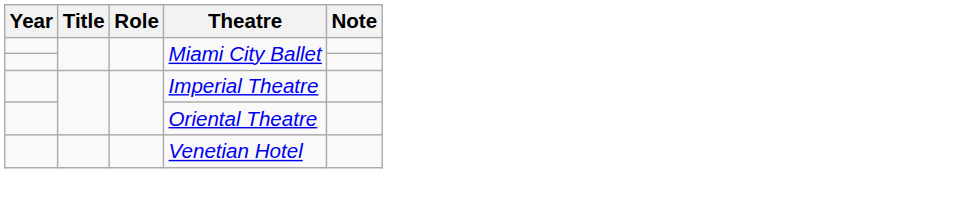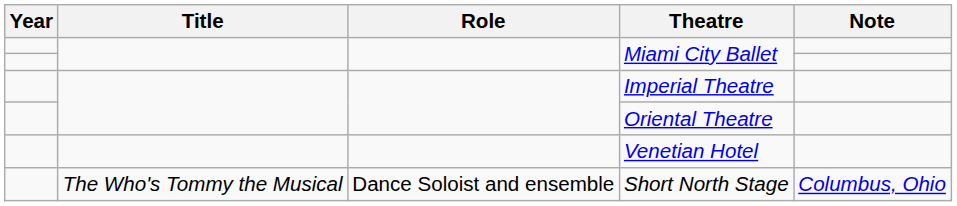+ row: The Who's Tommy the Musical | Dance Soloist and ensemble | Short North Stage | Columbus, Ohio
